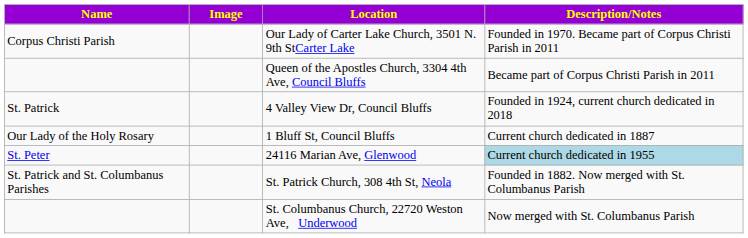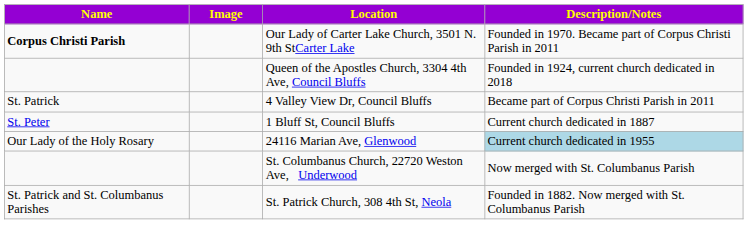Our Lady of Carter Lake Church, 3501 N. 9th StCarter Lake | Name: normal -> bold
Queen of the Apostles Church, 3304 4th Ave, Council Bluffs | Description/Notes: Became part of Corpus Christi Parish in 2011 -> Founded in 1924, current church dedicated in 2018
4 Valley View Dr, Council Bluffs | Description/Notes: Founded in 1924, current church dedicated in 2018 -> Became part of Corpus Christi Parish in 2011
1 Bluff St, Council Bluffs | Name: Our Lady of the Holy Rosary -> St. Peter
24116 Marian Ave, Glenwood | Name: St. Peter -> Our Lady of the Holy Rosary
rows swapped: St. Patrick Church, 308 4th St, Neola <-> St. Columbanus Church, 22720 Weston Ave, Underwood
